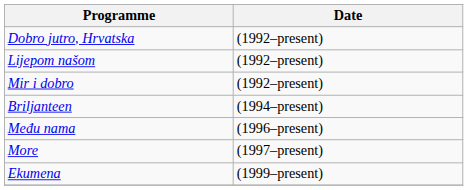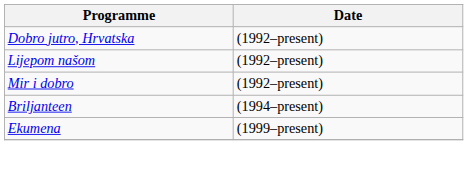- row: Među nama | (1996–present)
- row: More | (1997–present)
